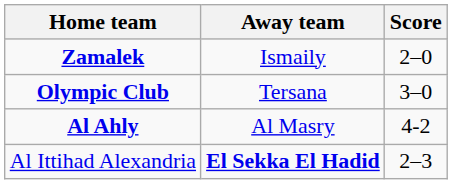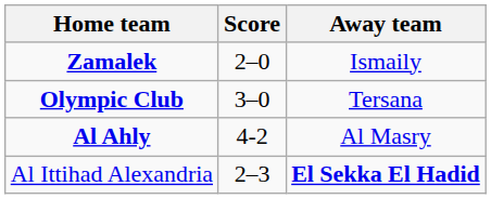columns swapped: Score <-> Away team
